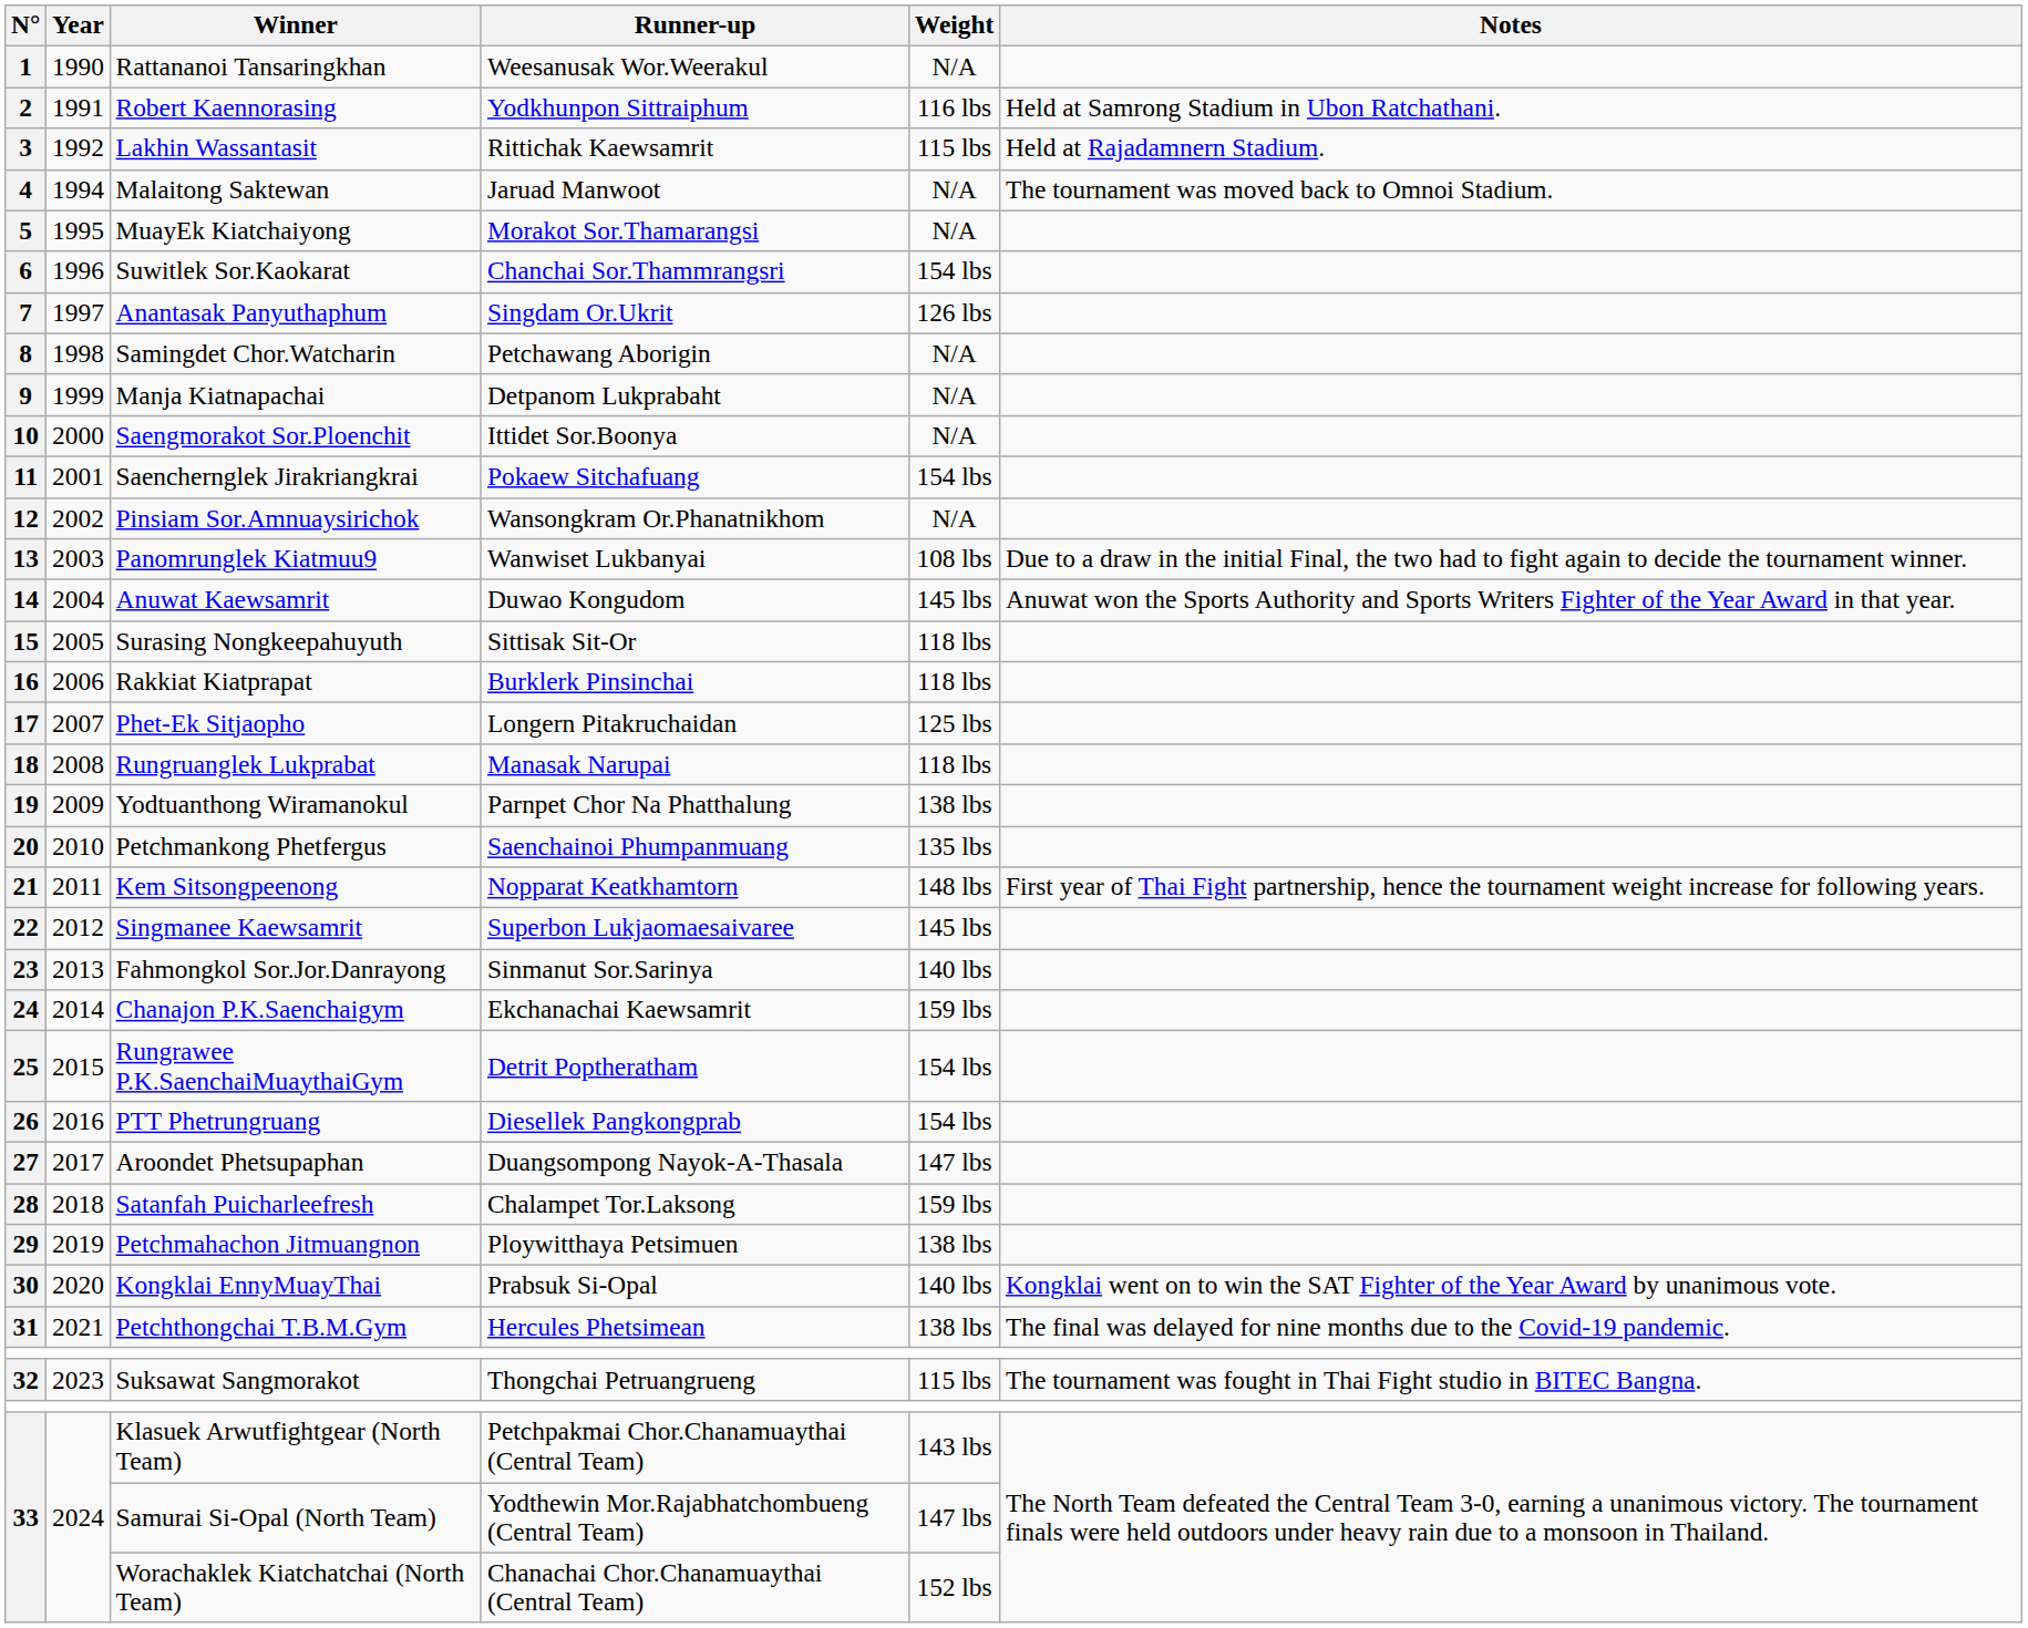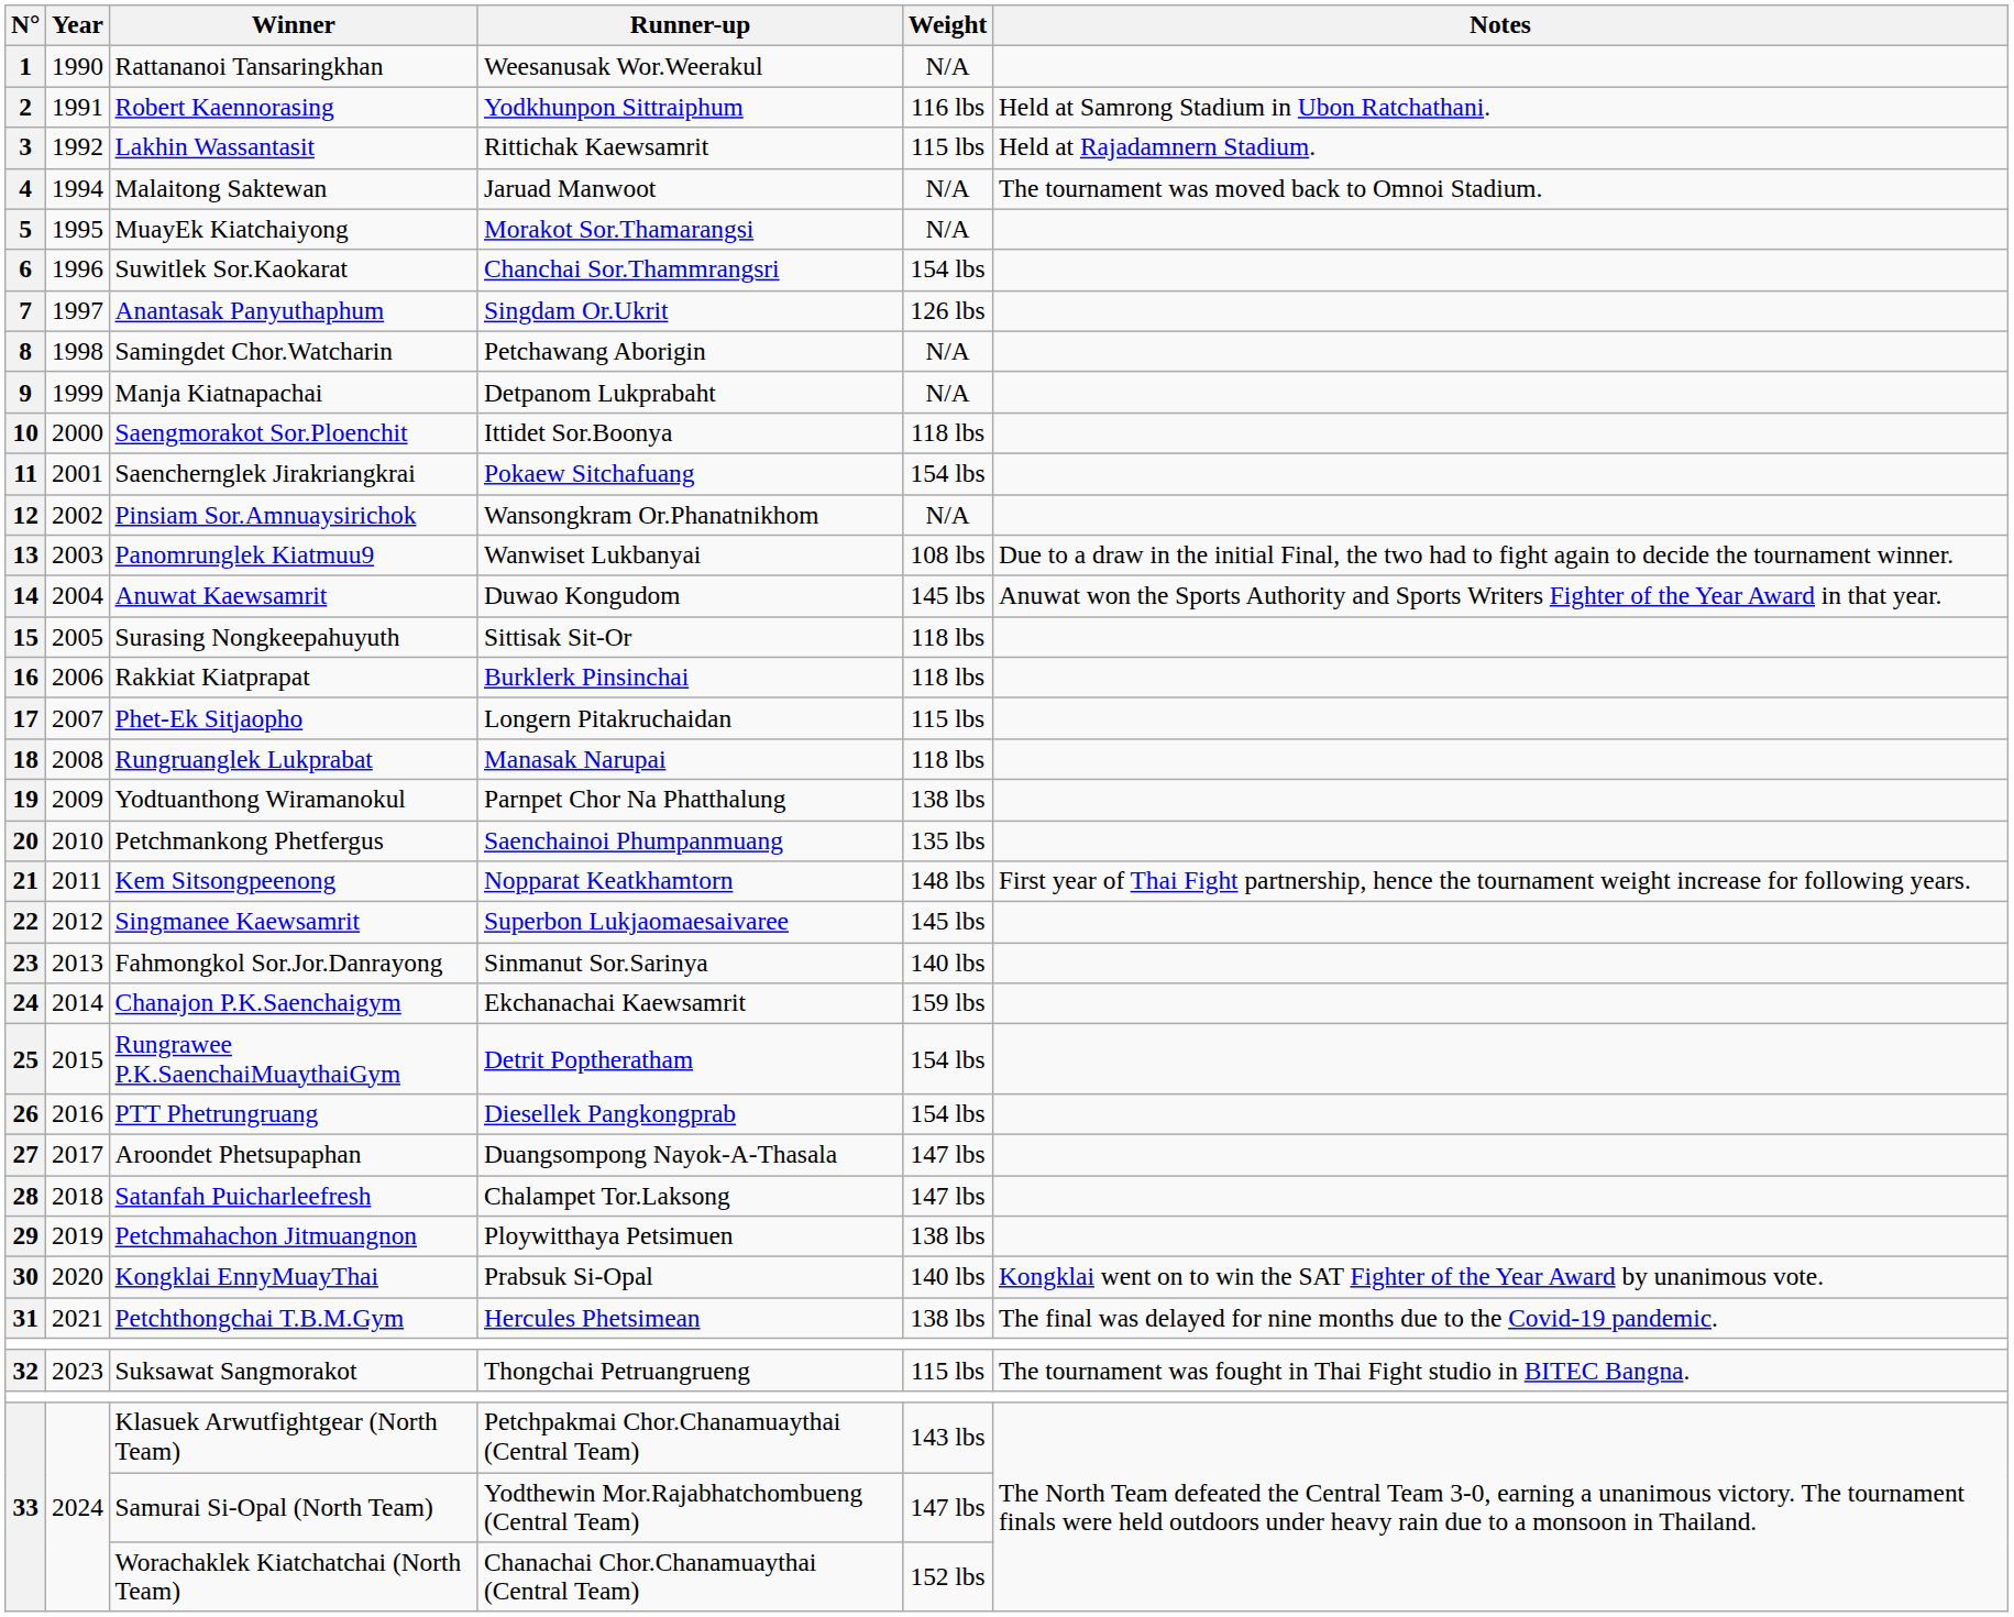10 | Weight: N/A -> 118 lbs
17 | Weight: 125 lbs -> 115 lbs
28 | Weight: 159 lbs -> 147 lbs
